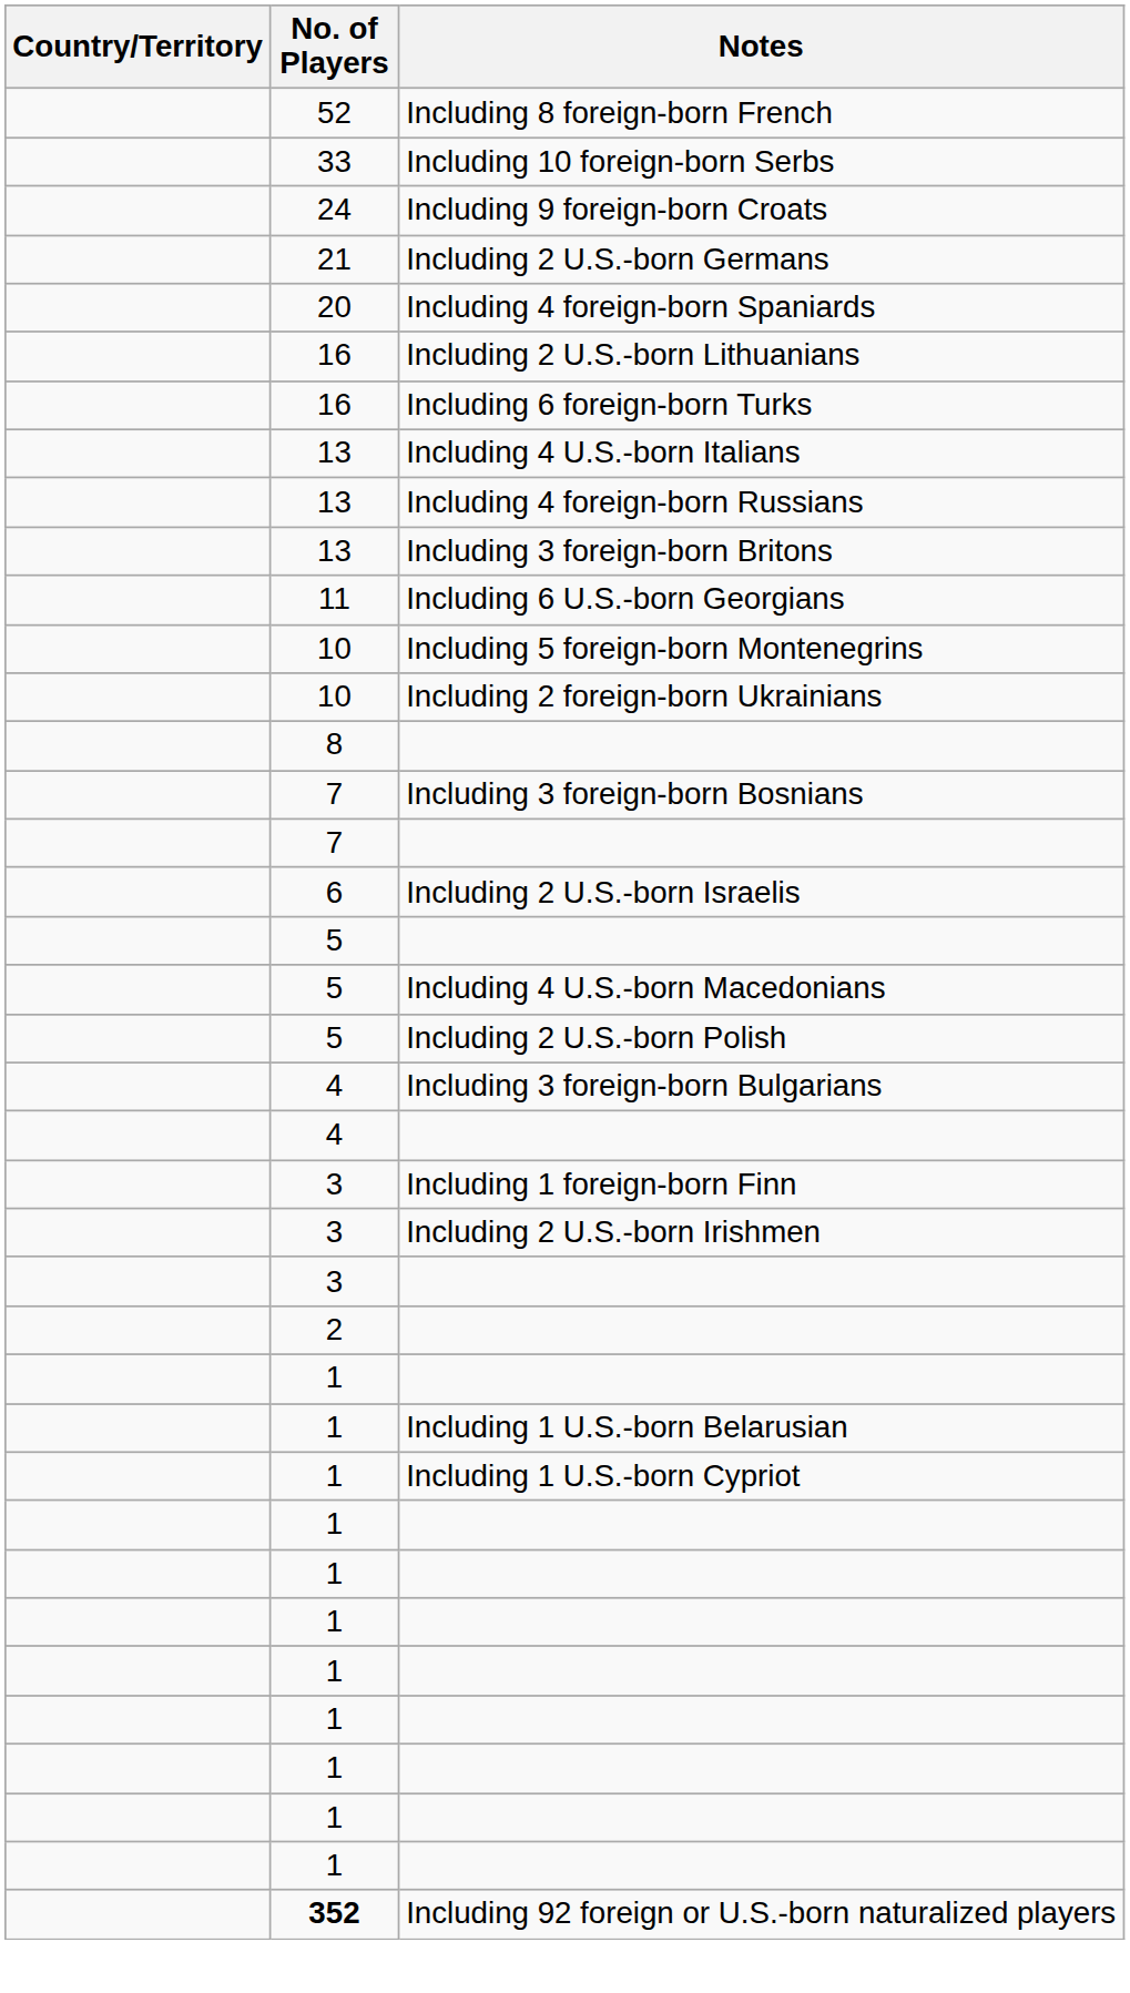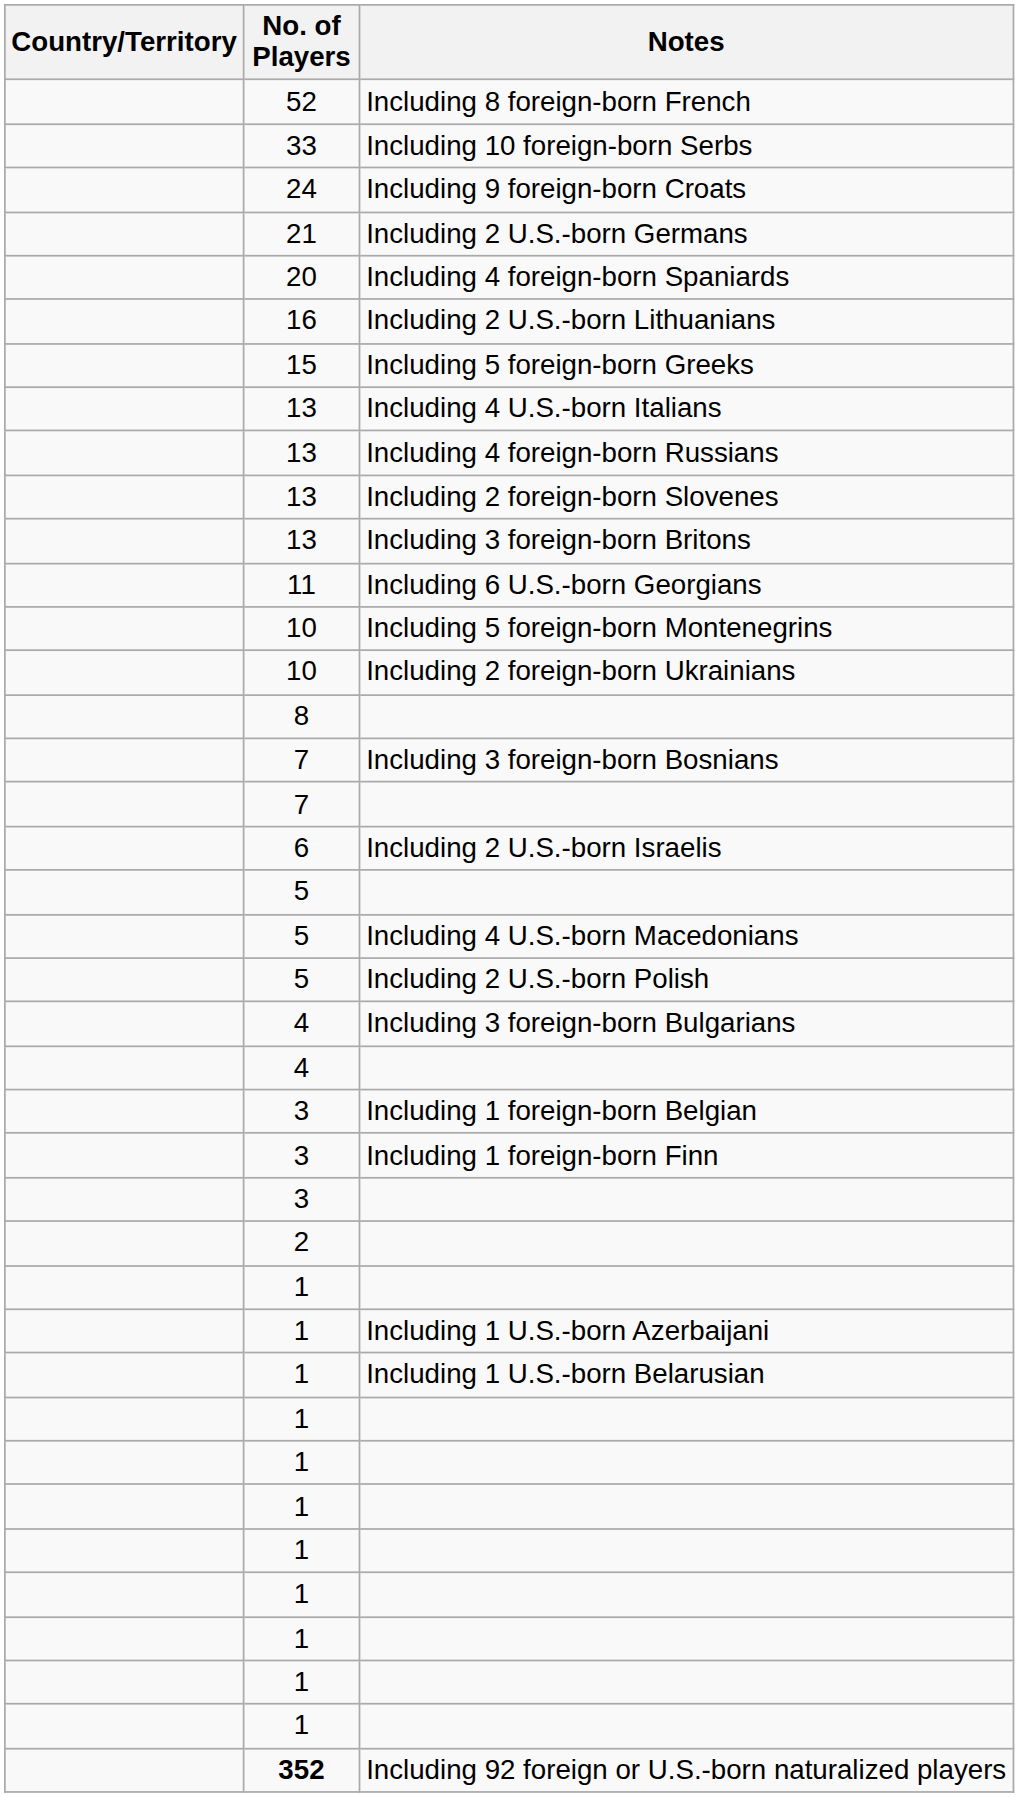- row: 16 | Including 6 foreign-born Turks
+ row: 15 | Including 5 foreign-born Greeks
+ row: 13 | Including 2 foreign-born Slovenes
+ row: 3 | Including 1 foreign-born Belgian
- row: 3 | Including 2 U.S.-born Irishmen
+ row: 1 | Including 1 U.S.-born Azerbaijani
- row: 1 | Including 1 U.S.-born Cypriot
